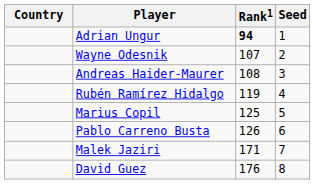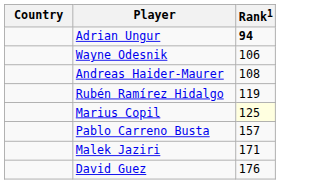- column: Seed | 1 | 2 | 3 | 4 | 5 | 6 | 7 | 8
Wayne Odesnik | Rank1: 107 -> 106
Marius Copil | Rank1: no background -> lightyellow background
Pablo Carreno Busta | Rank1: 126 -> 157
